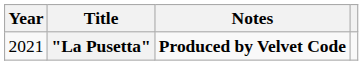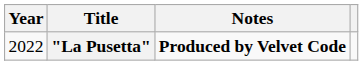"La Pusetta" | Year: 2021 -> 2022
